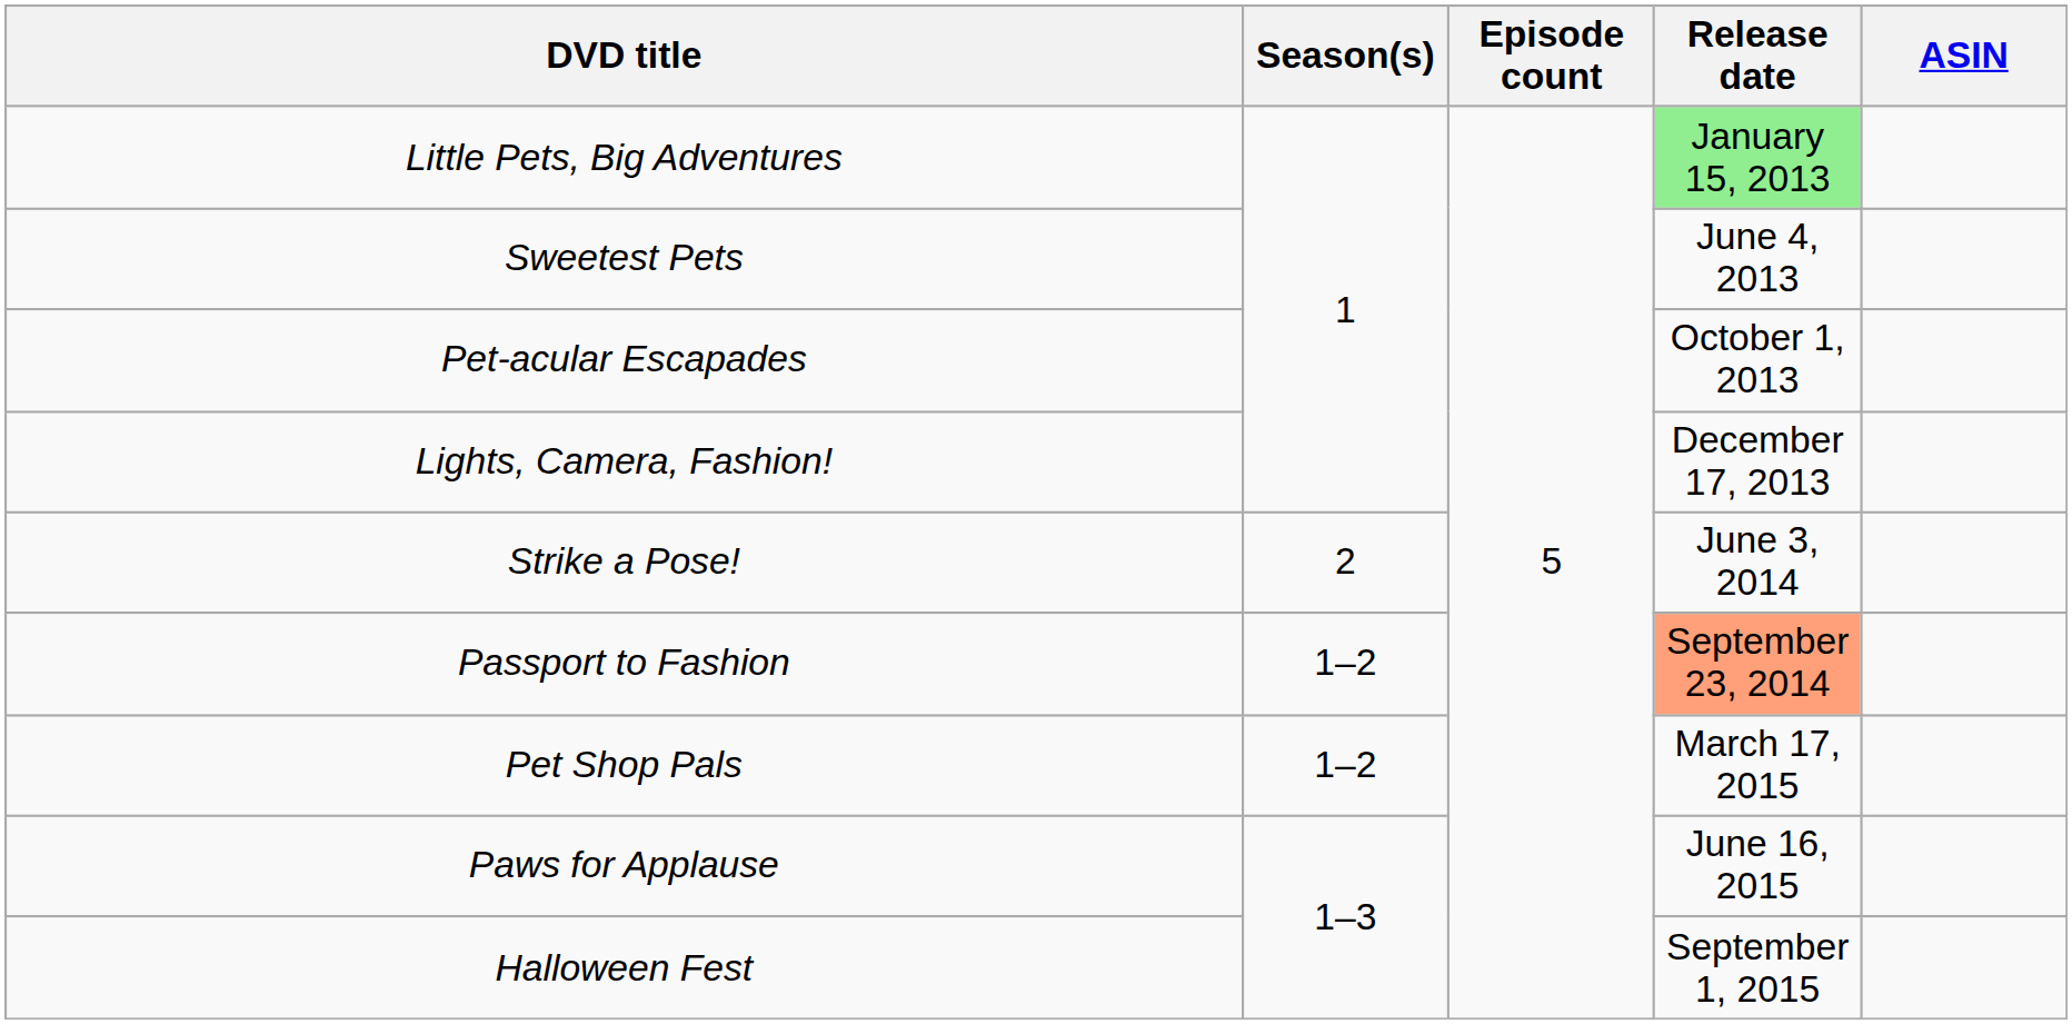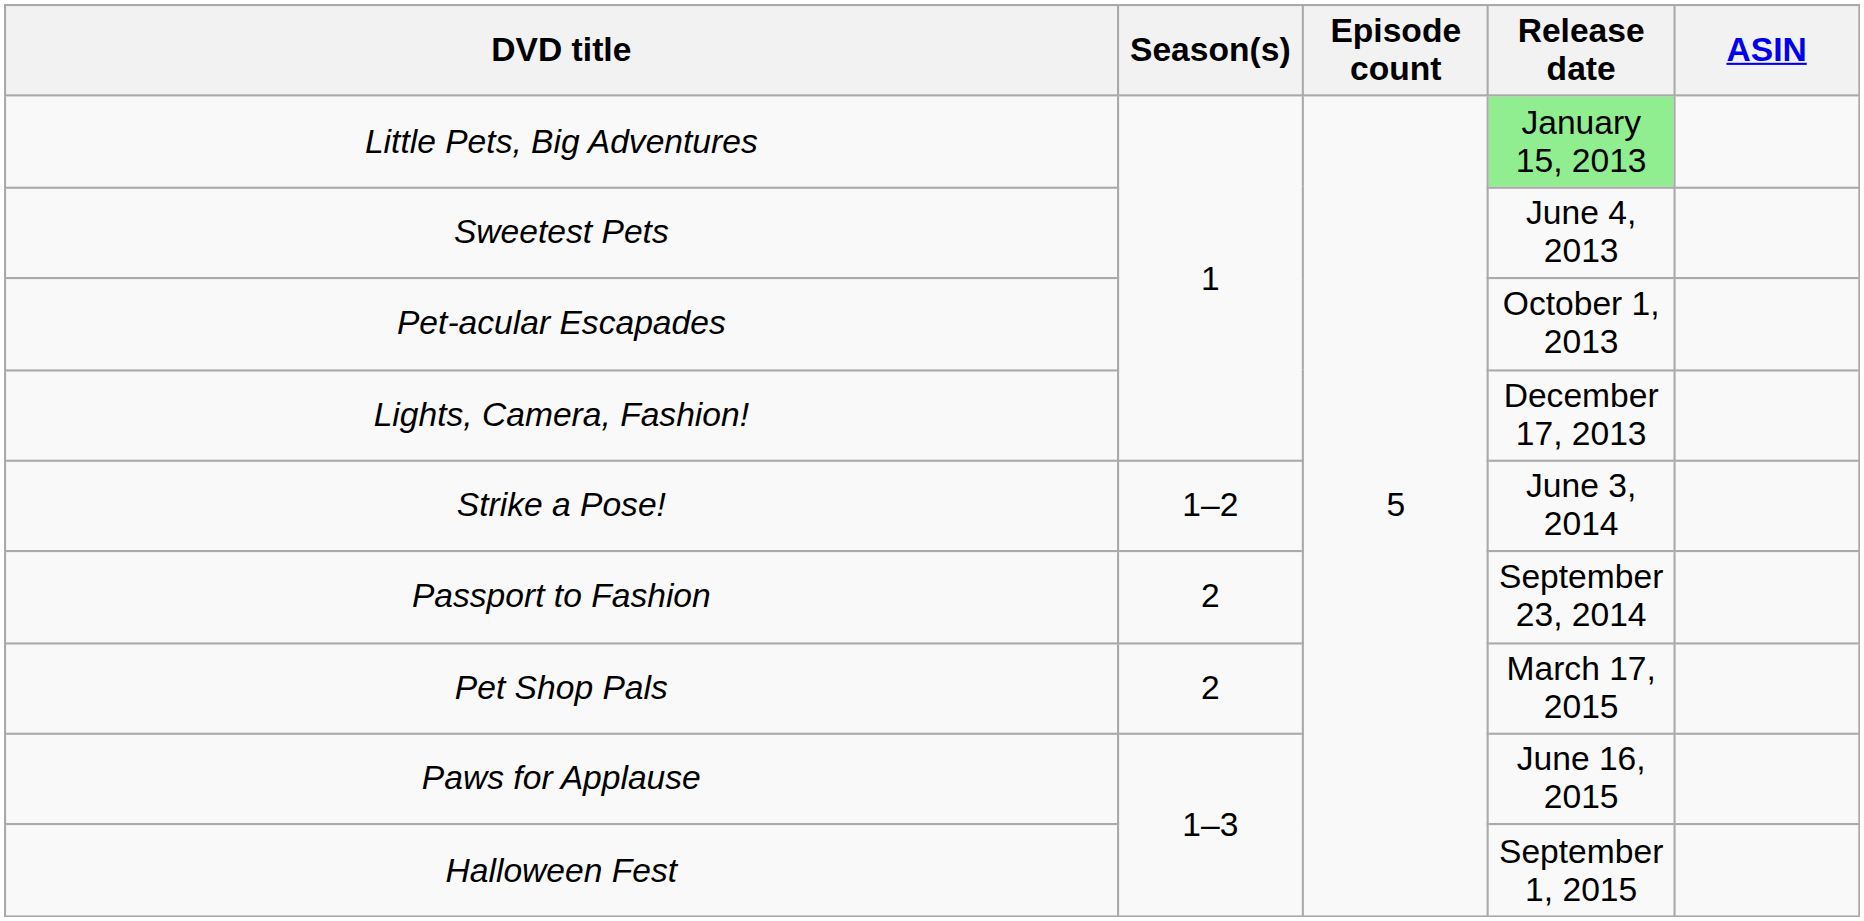Strike a Pose! | Season(s): 2 -> 1–2
Passport to Fashion | Season(s): 1–2 -> 2
Passport to Fashion | Release date: lightsalmon background -> no background
Pet Shop Pals | Season(s): 1–2 -> 2
